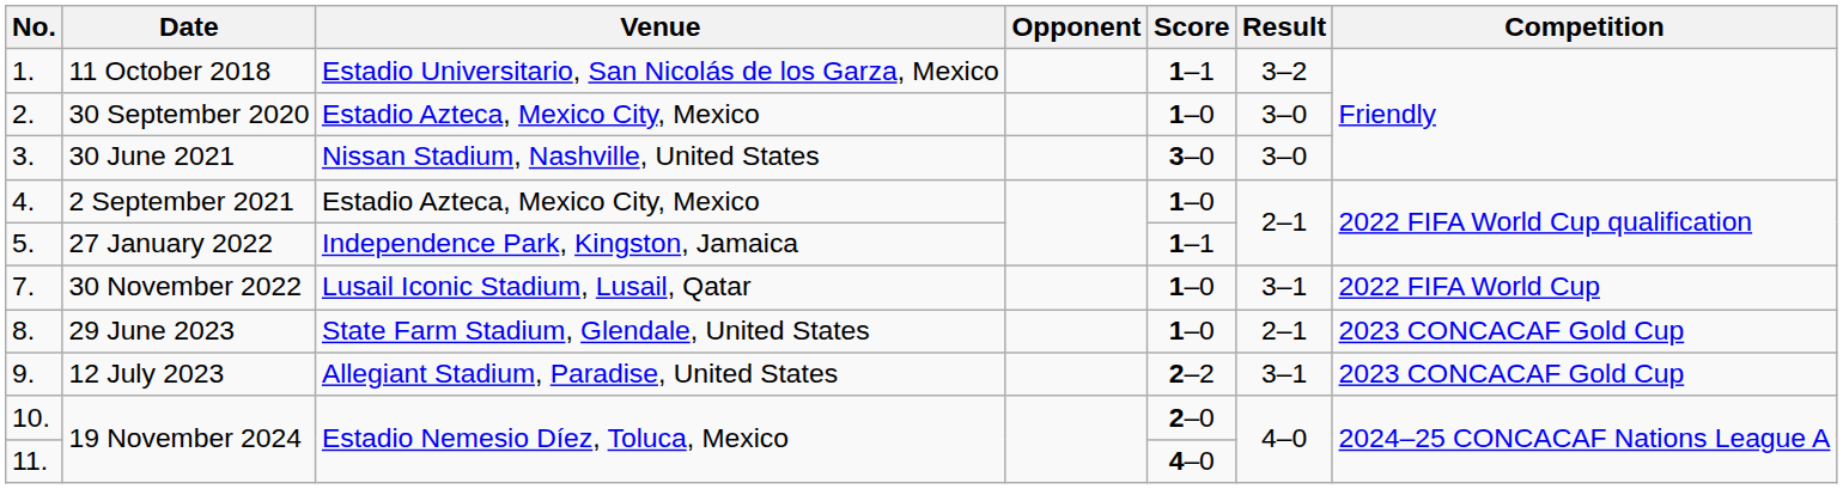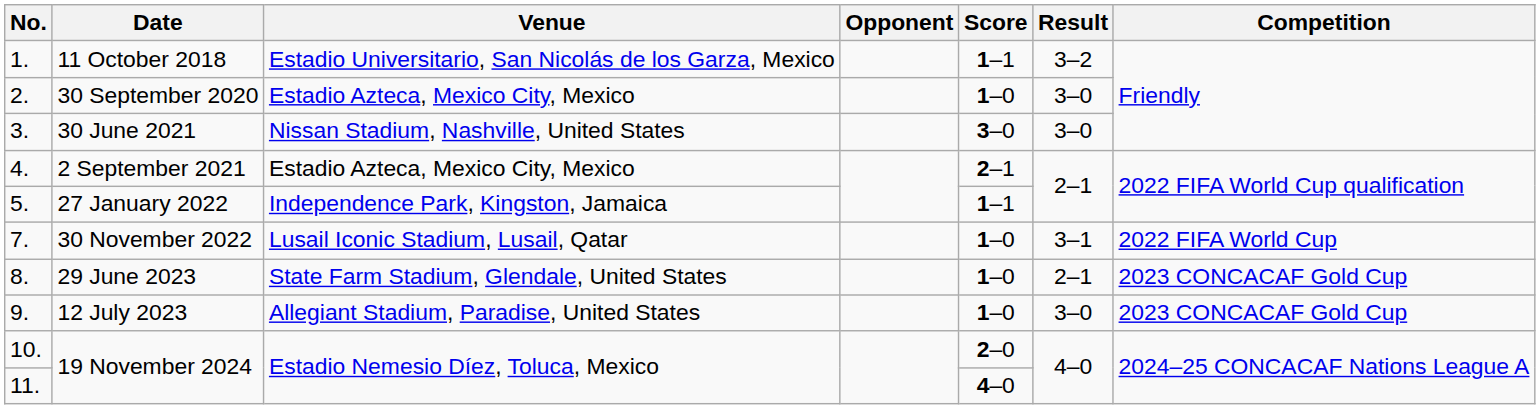2 September 2021 | Score: 1–0 -> 2–1
12 July 2023 | Score: 2–2 -> 1–0
12 July 2023 | Result: 3–1 -> 3–0
